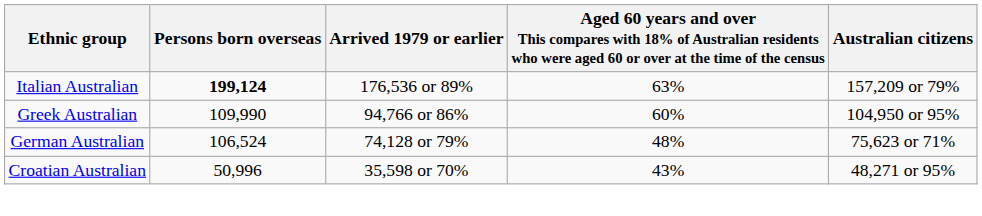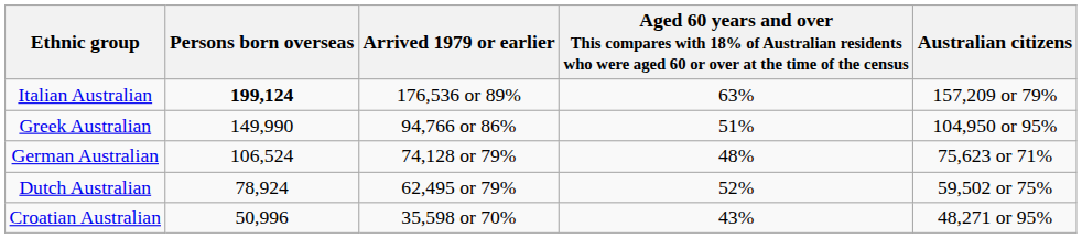Greek Australian | Persons born overseas: 109,990 -> 149,990
Greek Australian | column 4: 60% -> 51%
+ row: Dutch Australian | 78,924 | 62,495 or 79% | 52% | 59,502 or 75%
